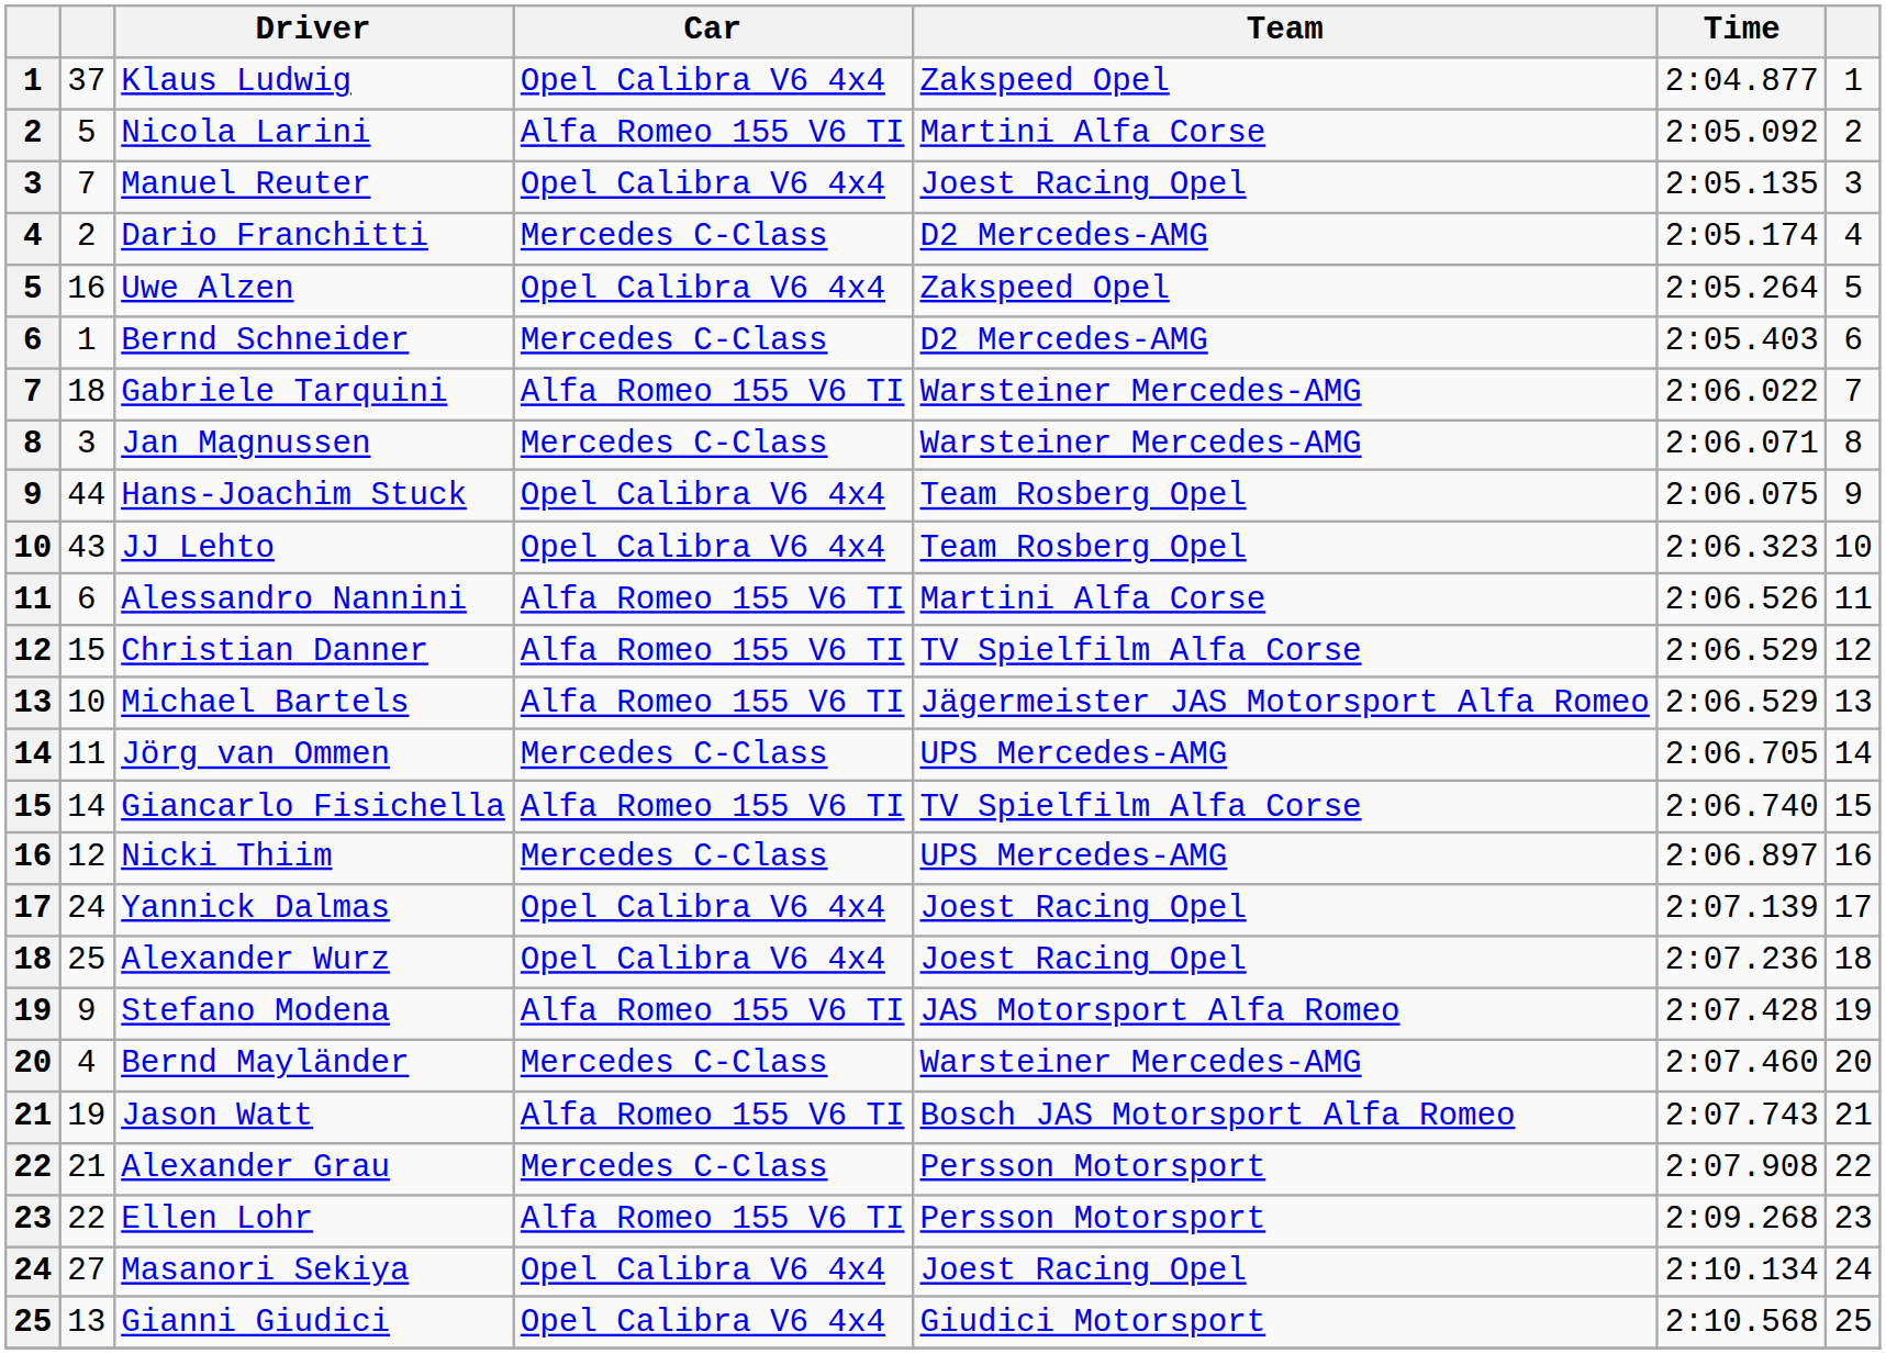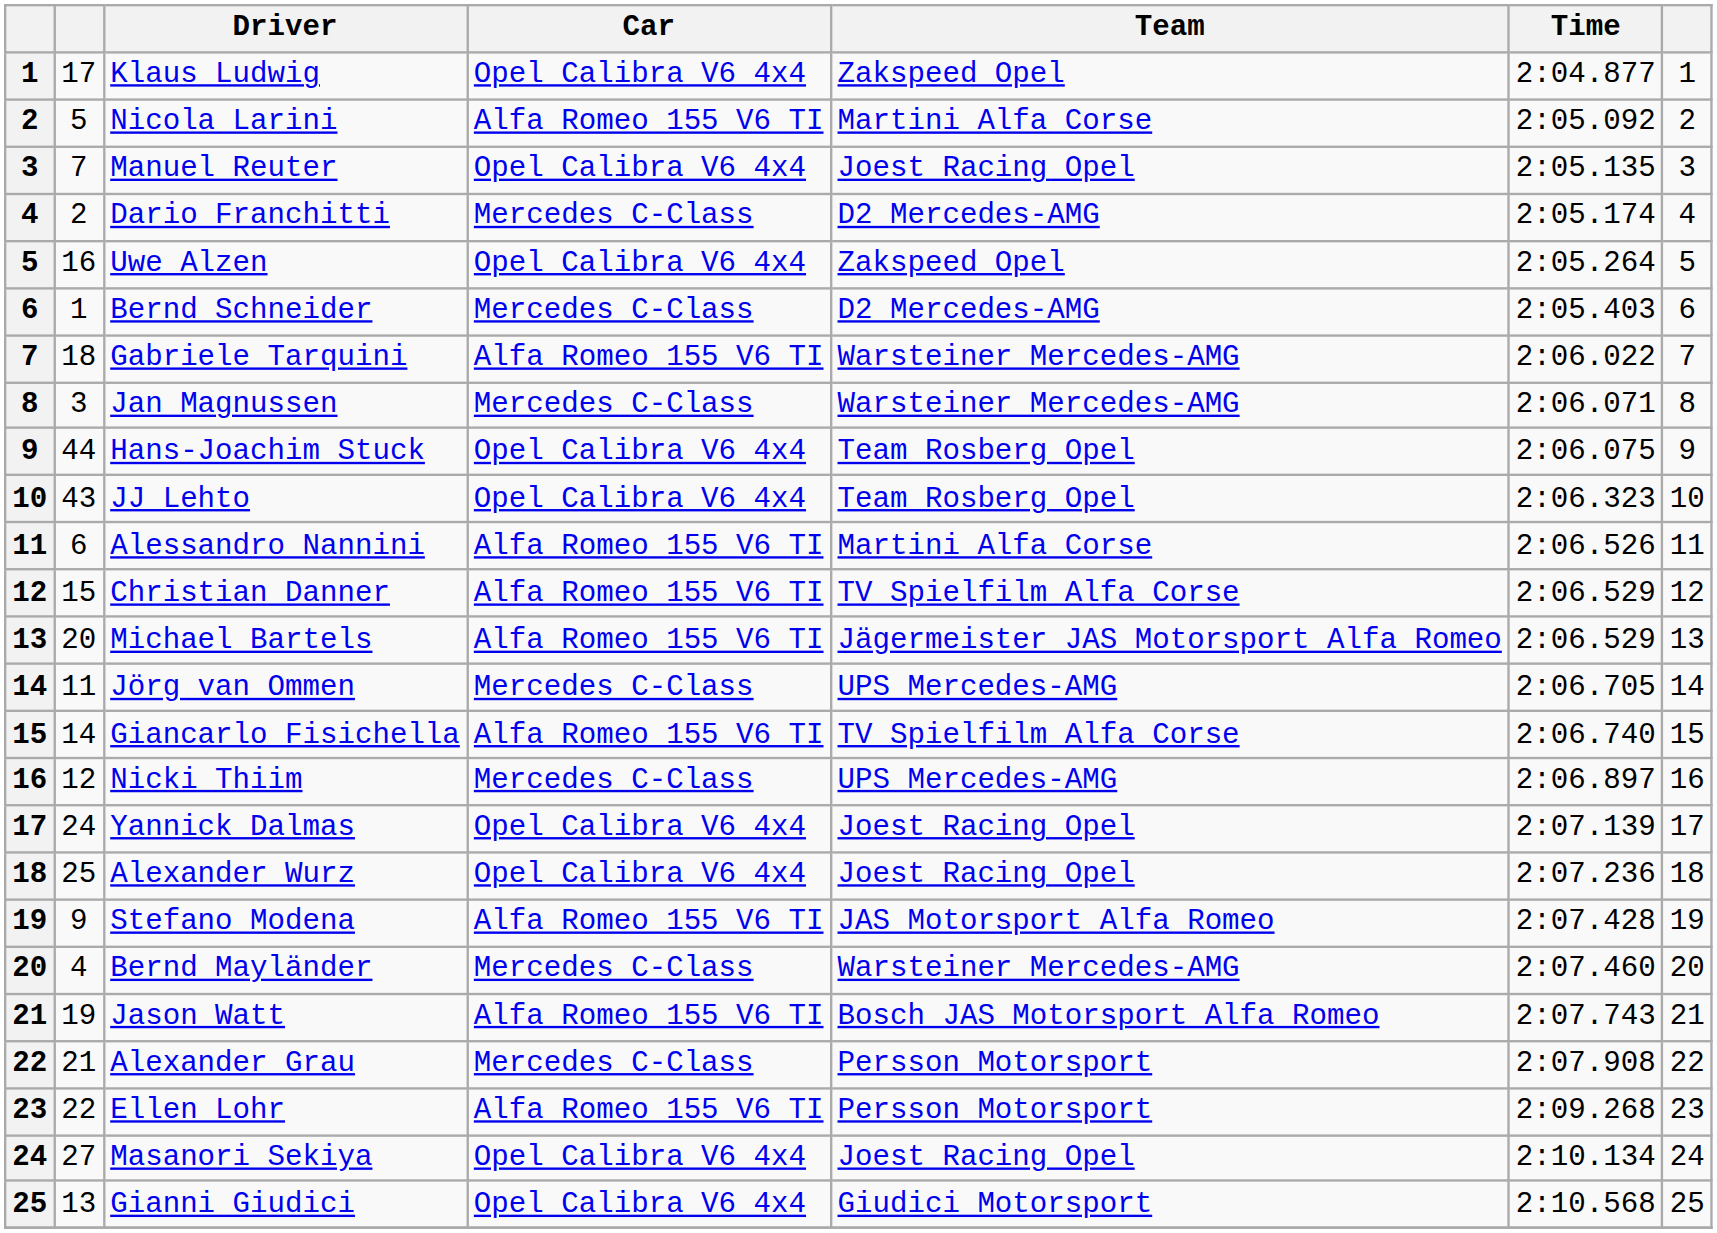Klaus Ludwig | column 2: 37 -> 17
Michael Bartels | column 2: 10 -> 20
